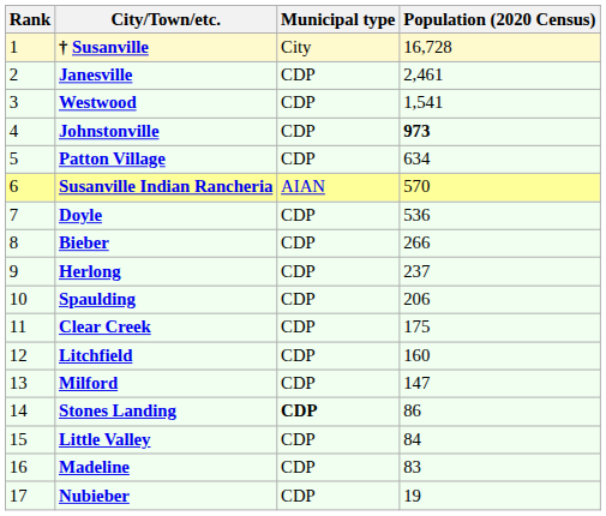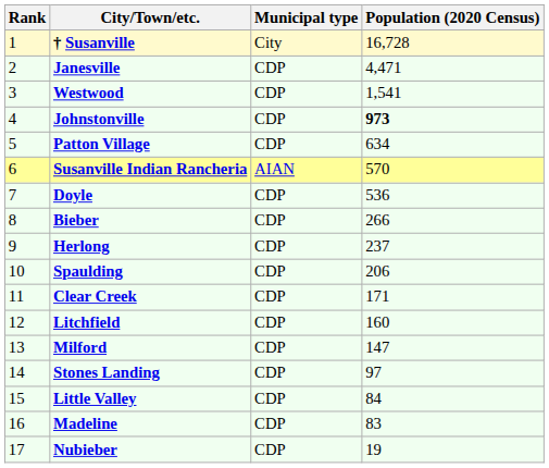Janesville | Population (2020 Census): 2,461 -> 4,471
Clear Creek | Population (2020 Census): 175 -> 171
Stones Landing | Municipal type: bold -> normal
Stones Landing | Population (2020 Census): 86 -> 97
